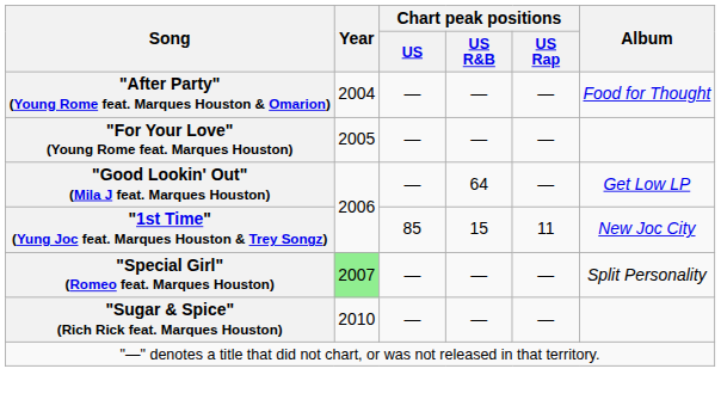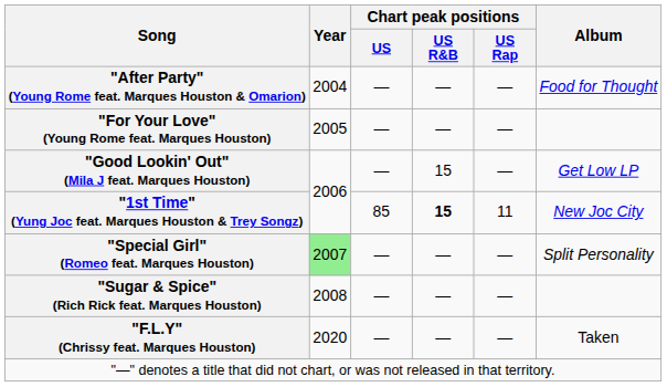"Good Lookin' Out" (Mila J feat. Marques Houston) | Chart peak positions / US R&B: 64 -> 15
"1st Time" (Yung Joc feat. Marques Houston & Trey Songz) | Chart peak positions / US R&B: normal -> bold
"Sugar & Spice" (Rich Rick feat. Marques Houston) | Year: 2010 -> 2008
+ row: "F.L.Y" (Chrissy feat. Marques Houston) | 2020 | — | — | — | Taken
